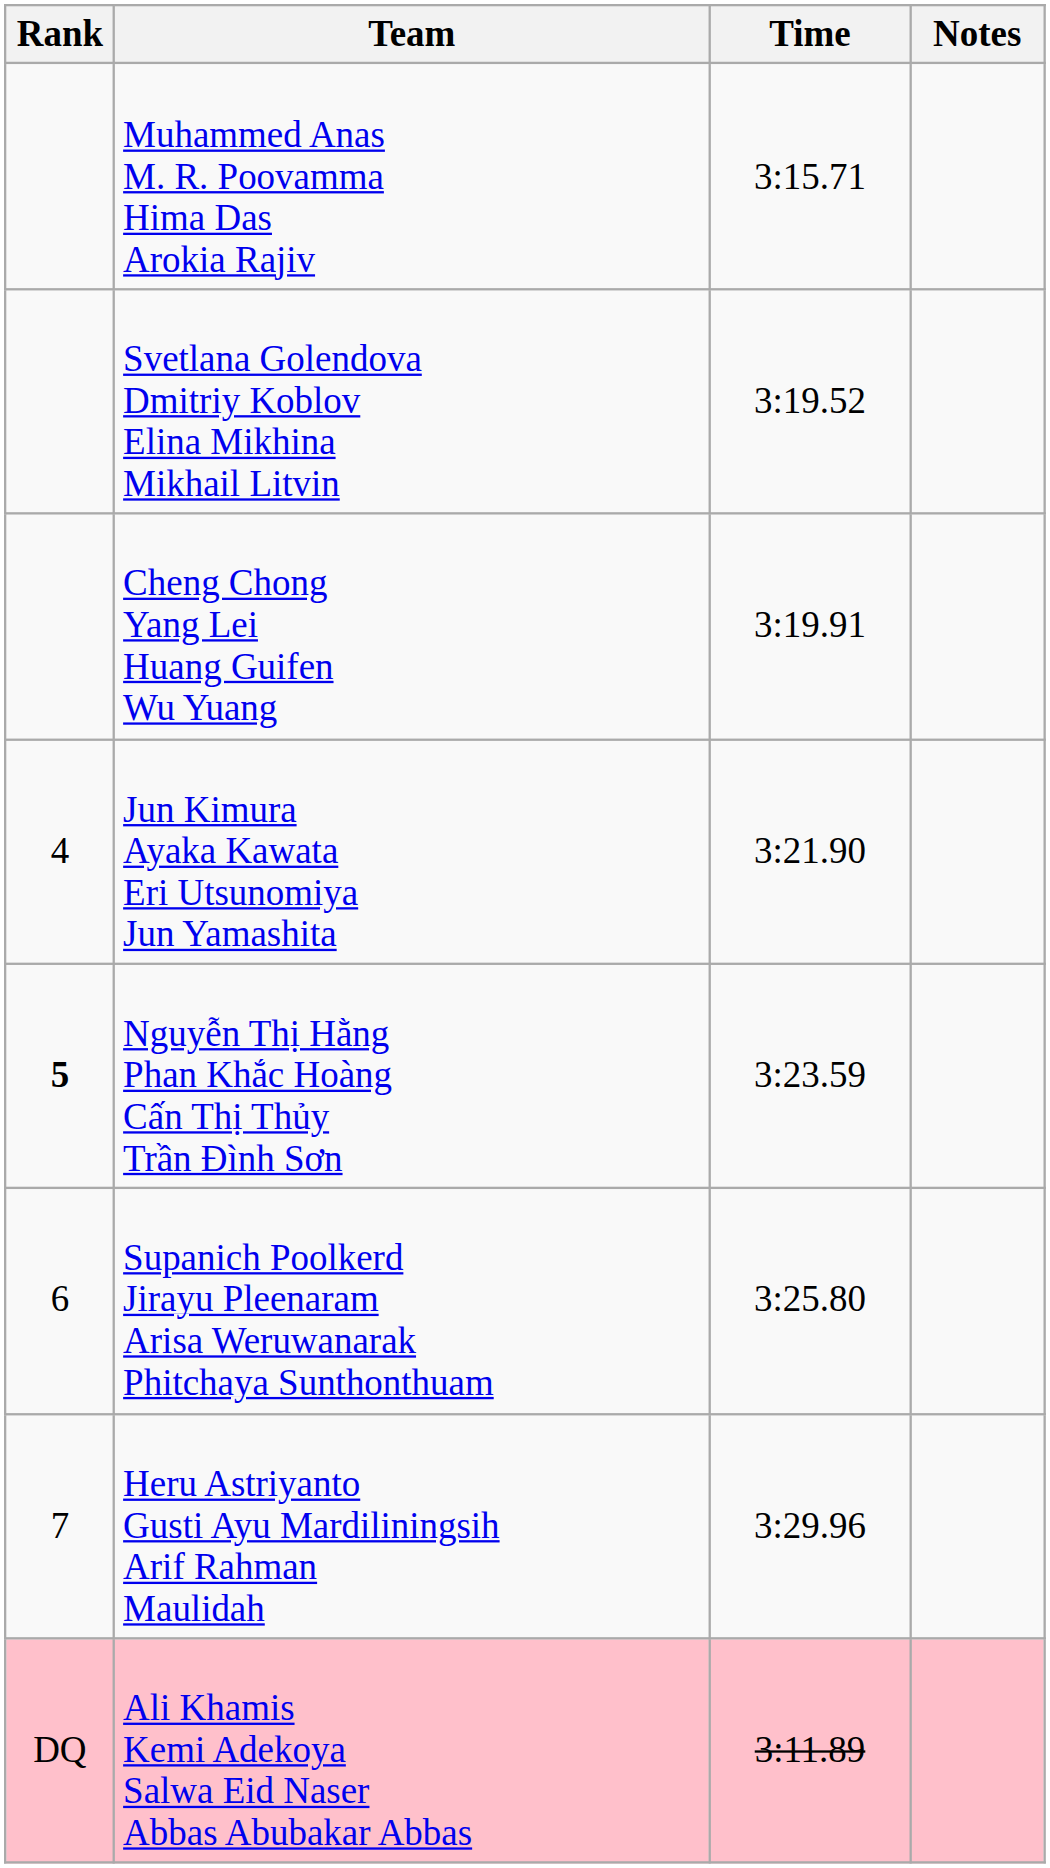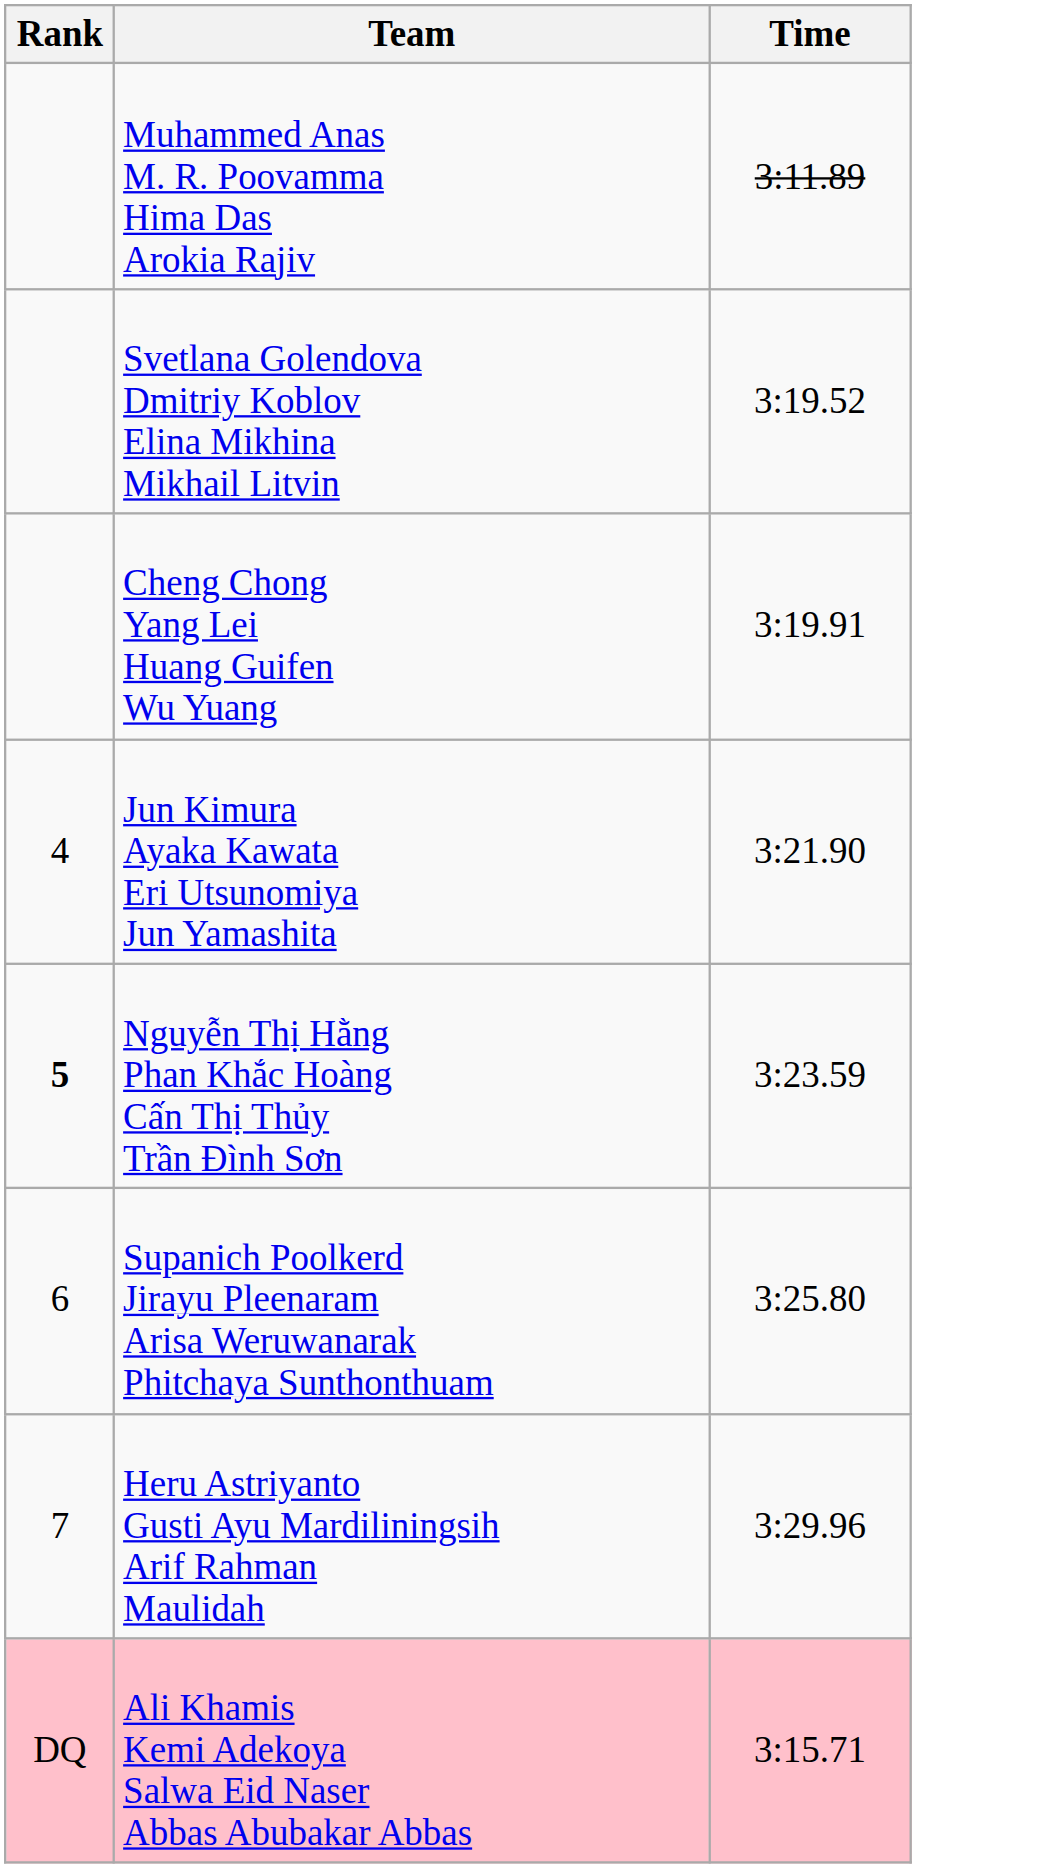- column: Notes
Muhammed Anas M. R. Poovamma Hima Das Arokia Rajiv | Time: 3:15.71 -> 3:11.89
Ali Khamis Kemi Adekoya Salwa Eid Naser Abbas Abubakar Abbas | Time: 3:11.89 -> 3:15.71
